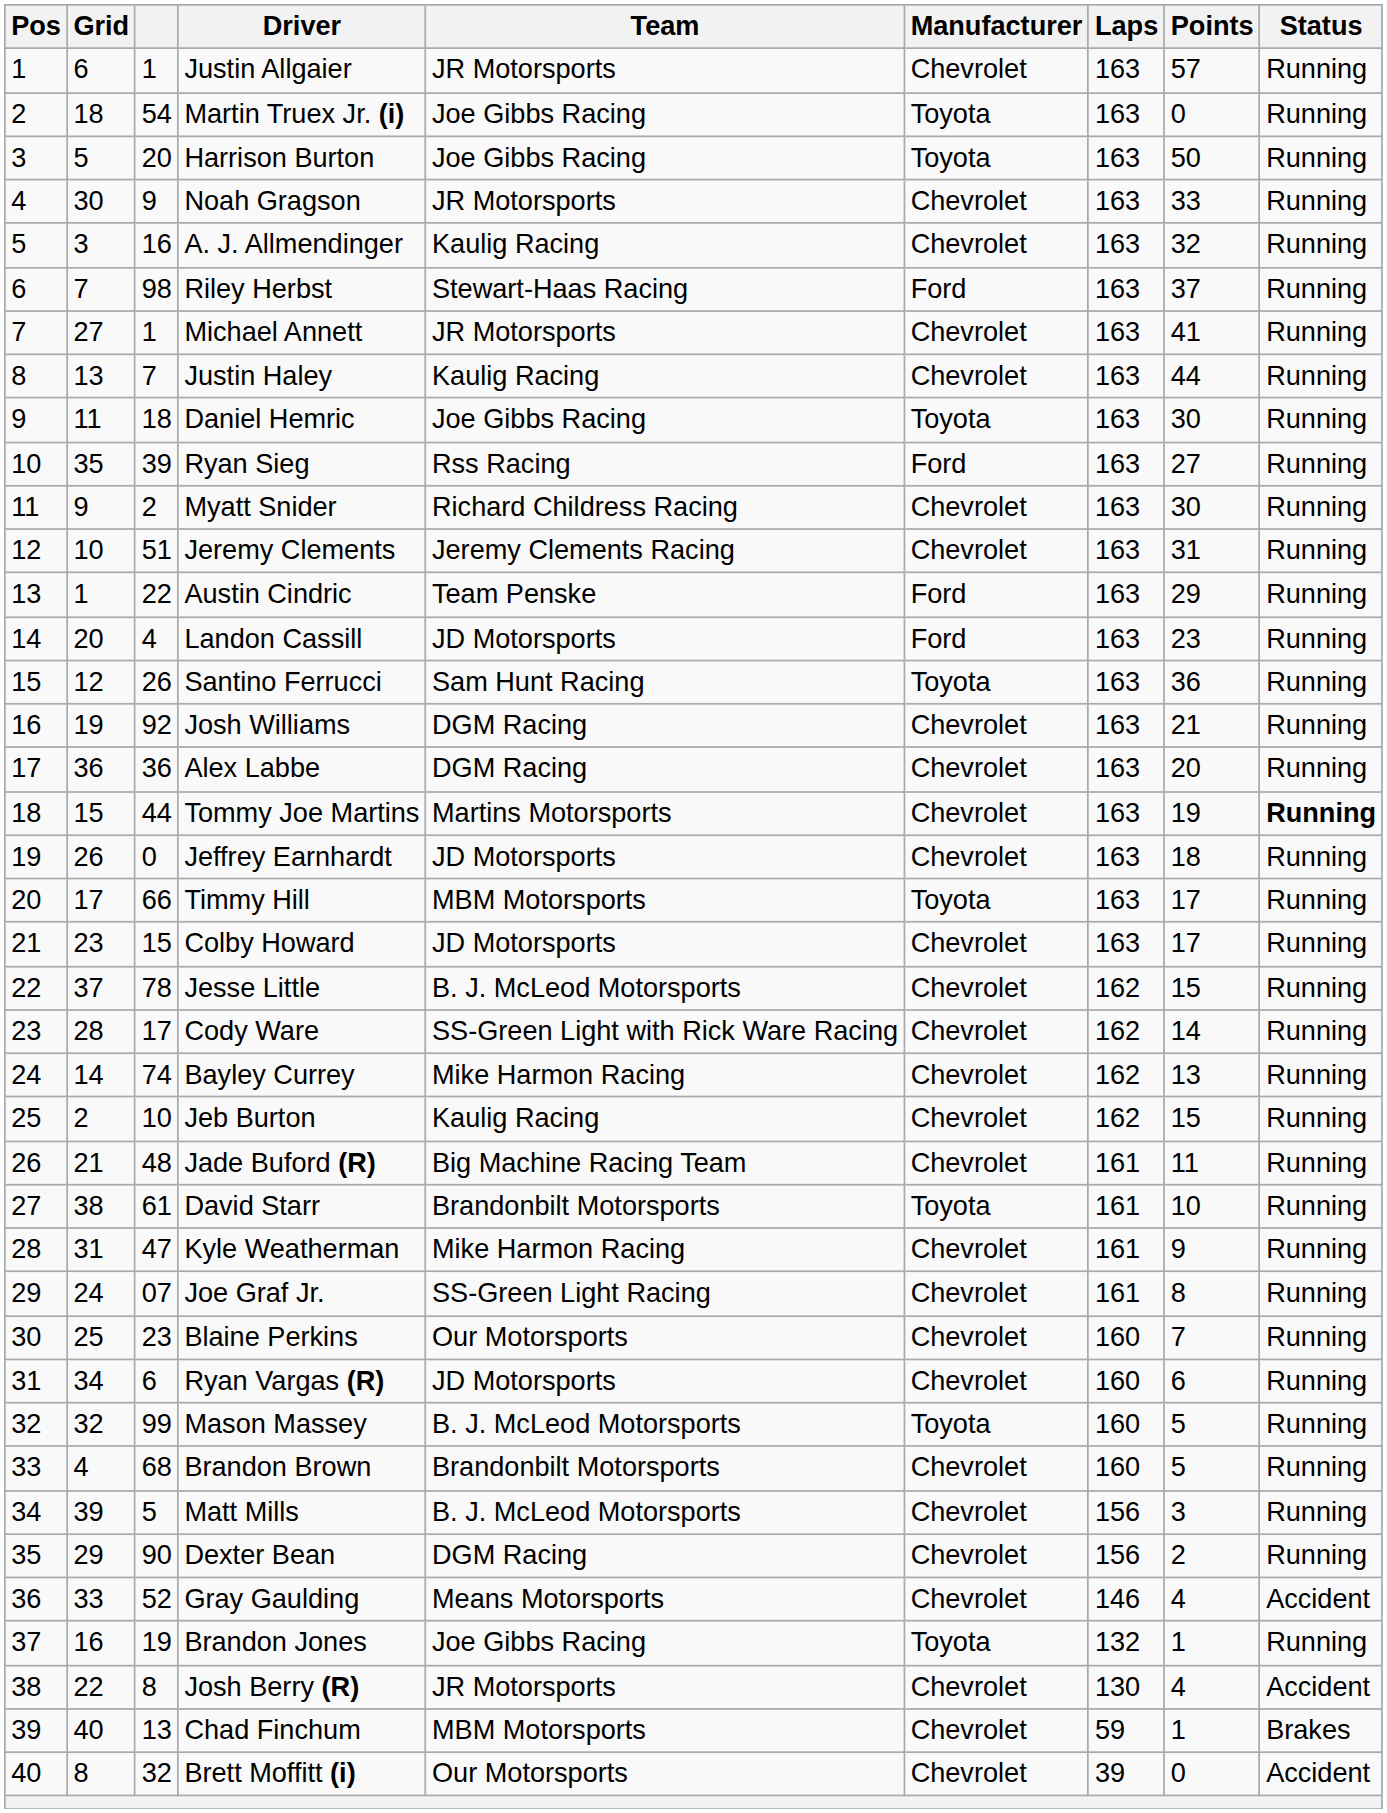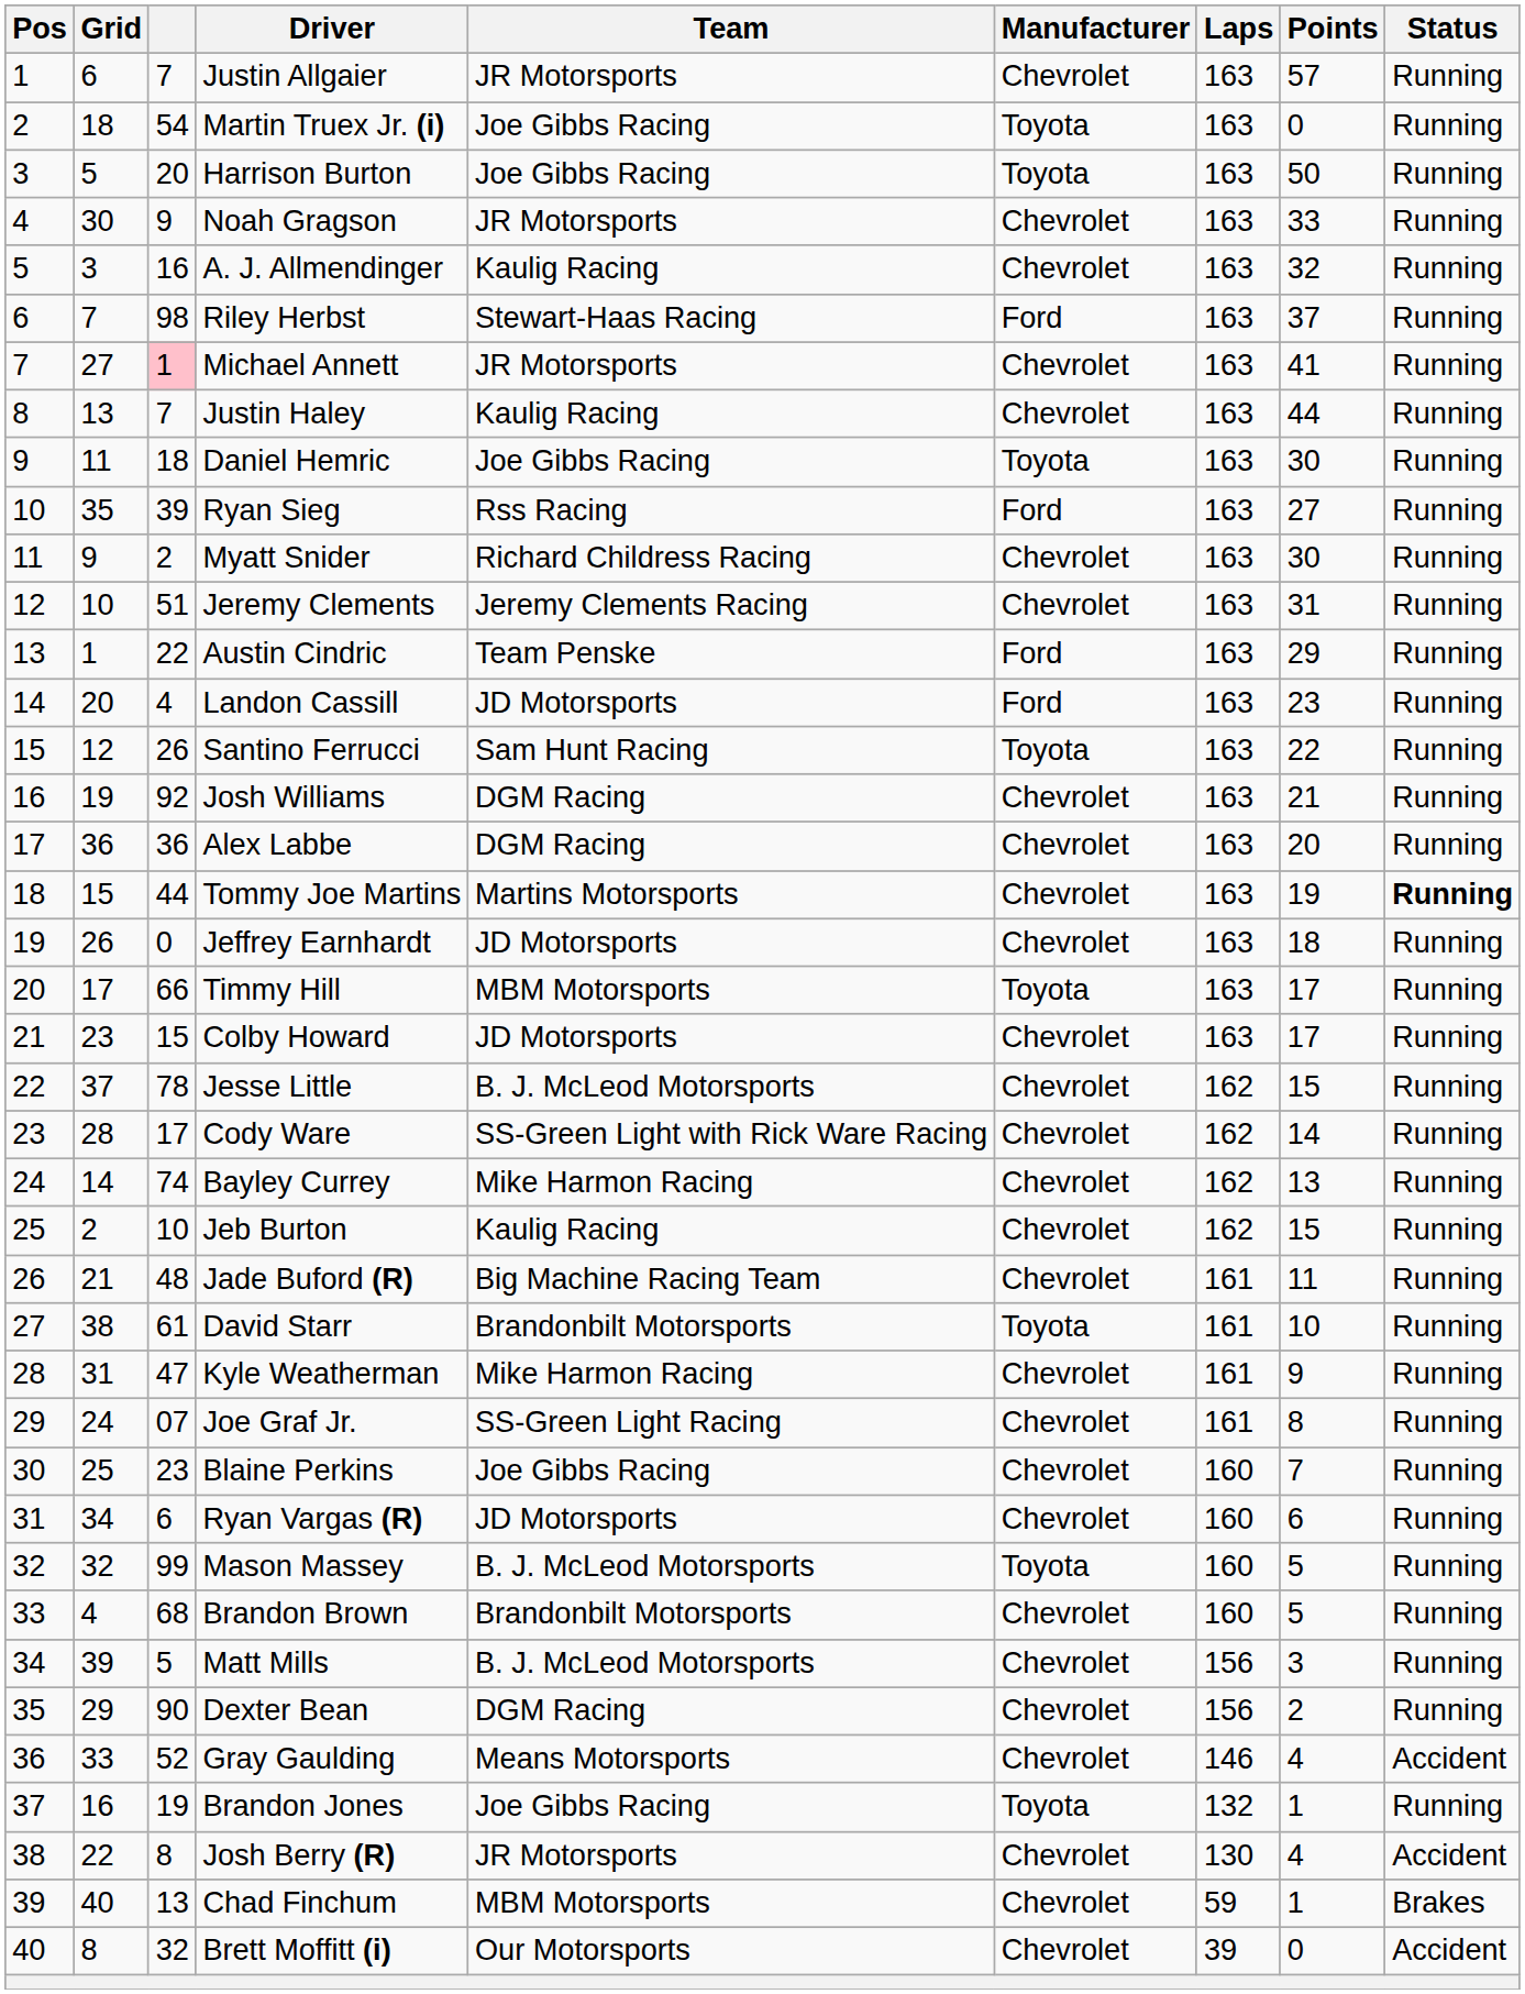Justin Allgaier | column 3: 1 -> 7
Michael Annett | column 3: no background -> pink background
Santino Ferrucci | Points: 36 -> 22
Blaine Perkins | Team: Our Motorsports -> Joe Gibbs Racing
